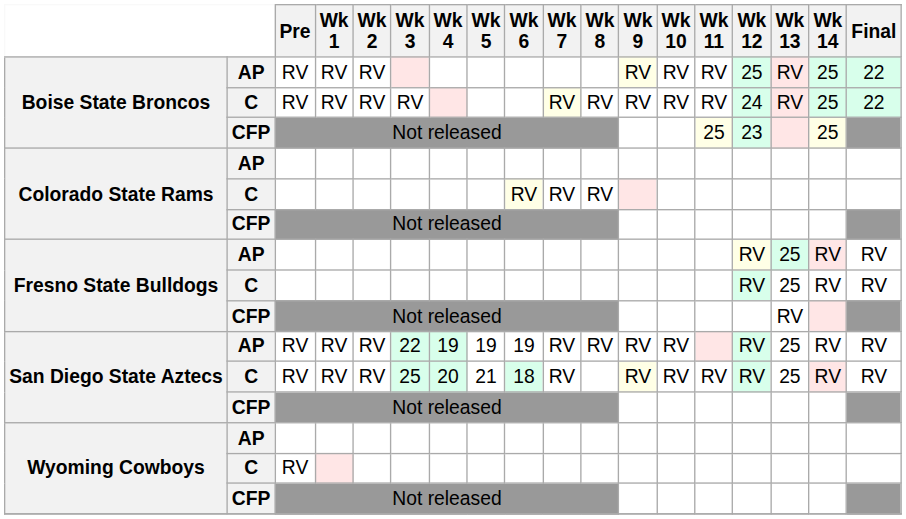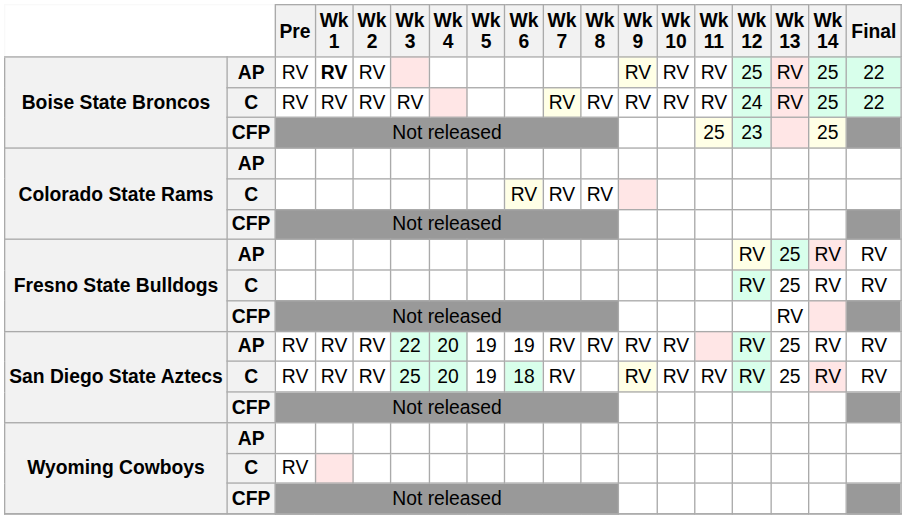Boise State Broncos / AP | Wk 1: normal -> bold
San Diego State Aztecs / AP | Wk 4: 19 -> 20
San Diego State Aztecs / C | Wk 5: 21 -> 19
